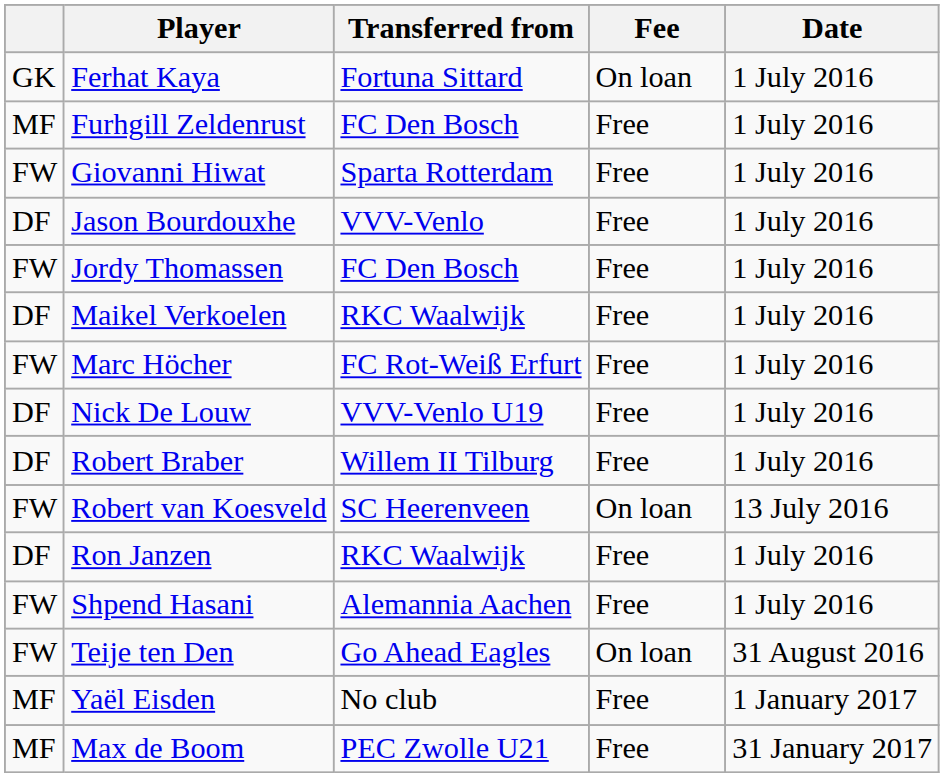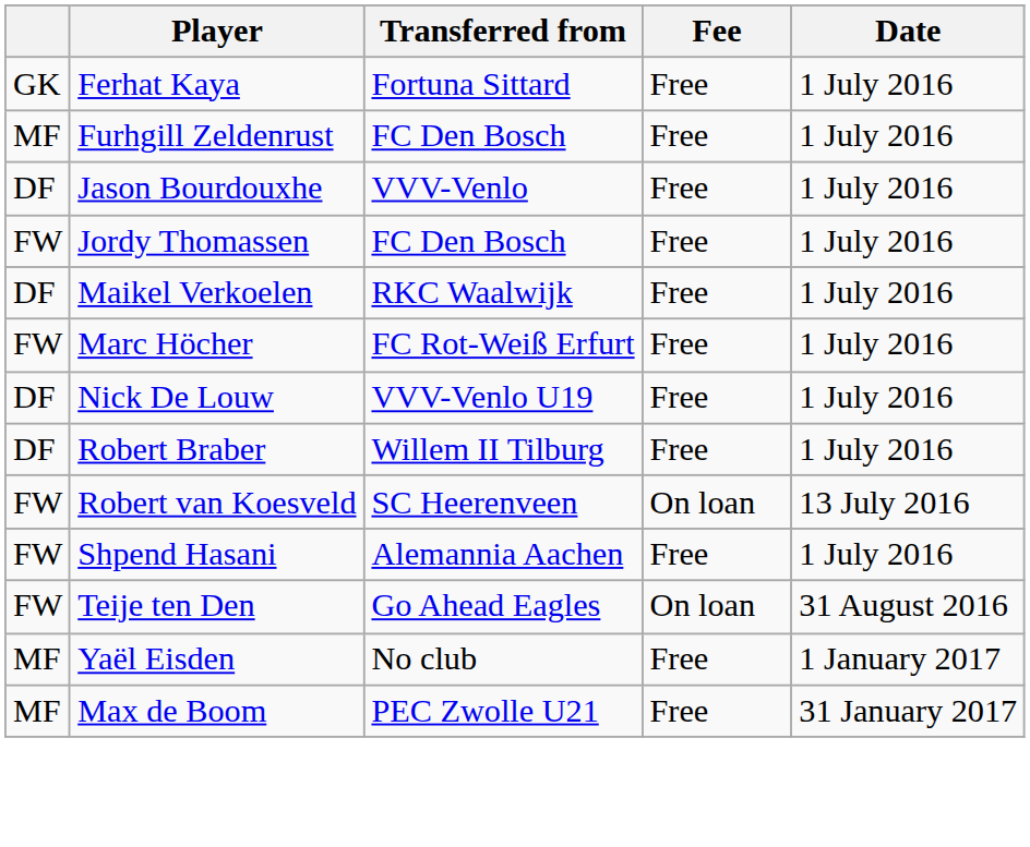Ferhat Kaya | Fee: On loan -> Free
- row: FW | Giovanni Hiwat | Sparta Rotterdam | Free | 1 July 2016
- row: DF | Ron Janzen | RKC Waalwijk | Free | 1 July 2016
